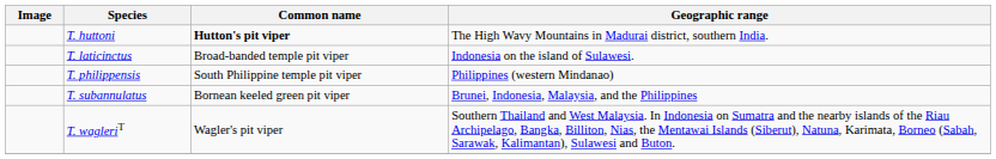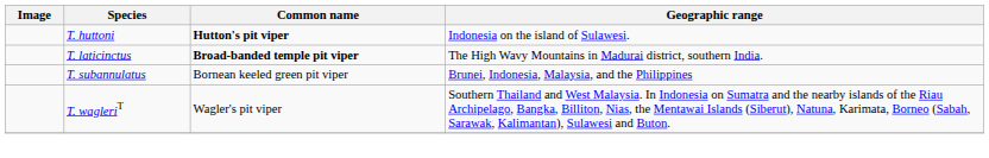T. huttoni | Geographic range: The High Wavy Mountains in Madurai district, southern India. -> Indonesia on the island of Sulawesi.
T. laticinctus | Common name: normal -> bold
T. laticinctus | Geographic range: Indonesia on the island of Sulawesi. -> The High Wavy Mountains in Madurai district, southern India.
- row: T. philippensis | South Philippine temple pit viper | Philippines (western Mindanao)
